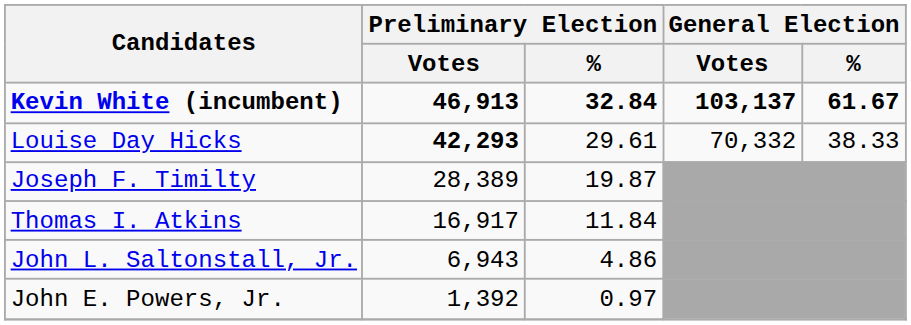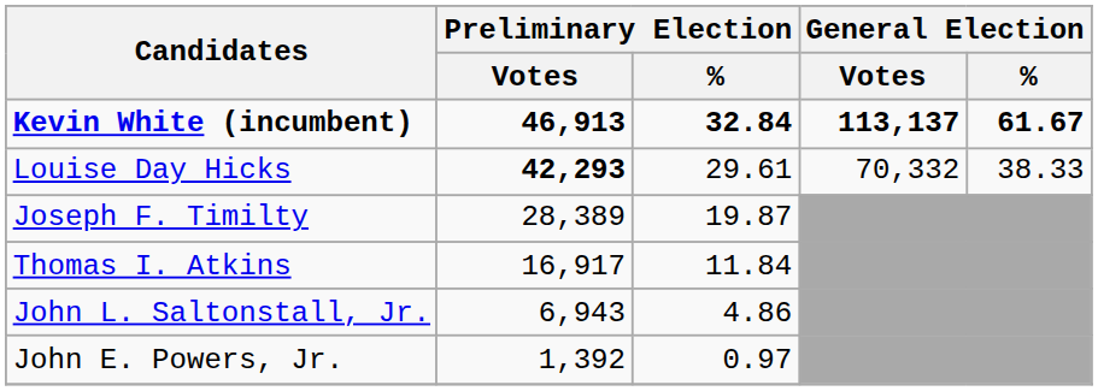Kevin White (incumbent) | General Election / Votes: 103,137 -> 113,137
